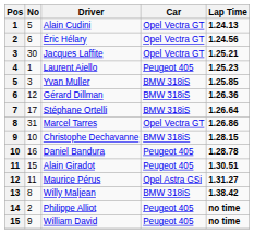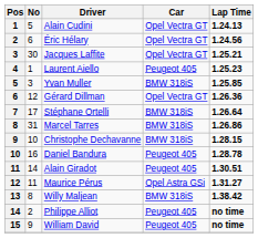Gérard Dillman | Car: BMW 318iS -> Opel Vectra GT
Marcel Tarres | Car: Opel Vectra GT -> BMW 318iS
Alain Giradot | No: 15 -> 14
